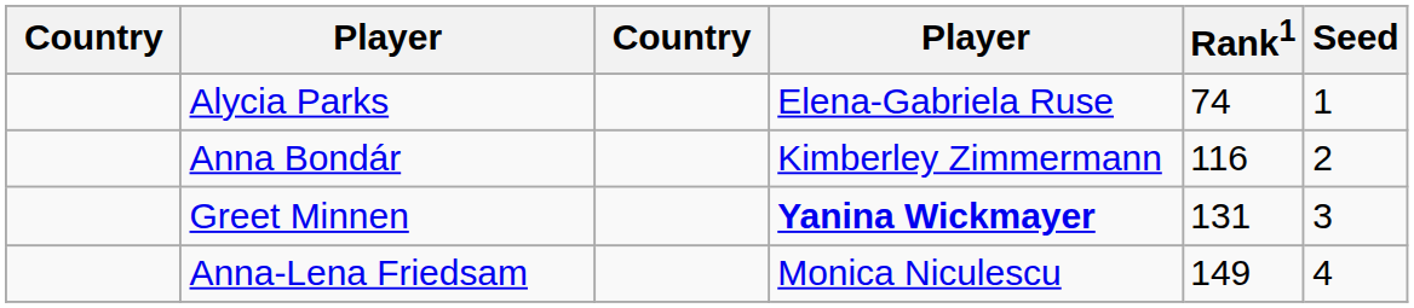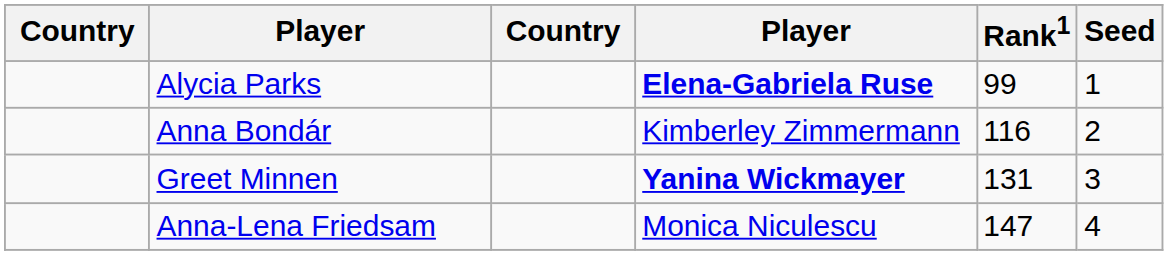Alycia Parks | column 4: normal -> bold
Alycia Parks | Rank1: 74 -> 99
Anna-Lena Friedsam | Rank1: 149 -> 147
